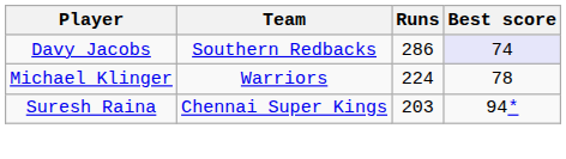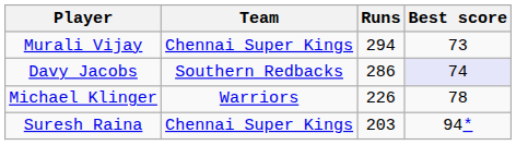+ row: Murali Vijay | Chennai Super Kings | 294 | 73
Michael Klinger | Runs: 224 -> 226
